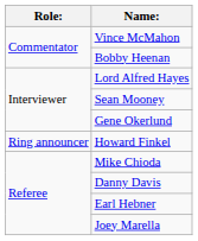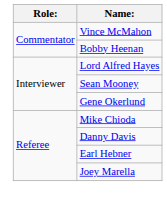- row: Ring announcer | Howard Finkel
